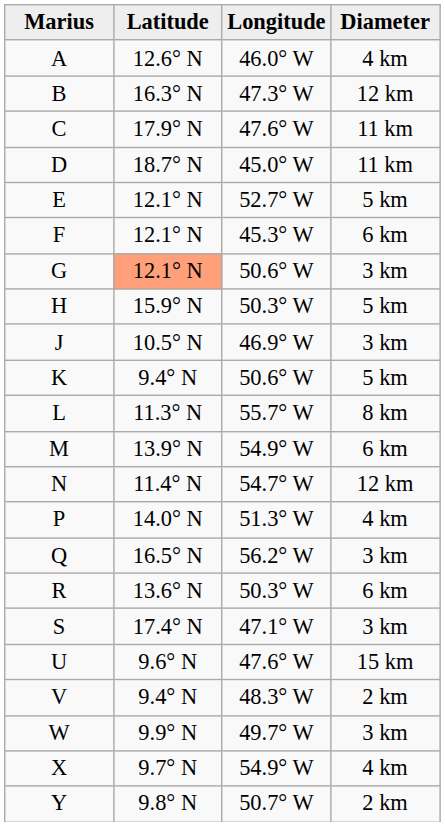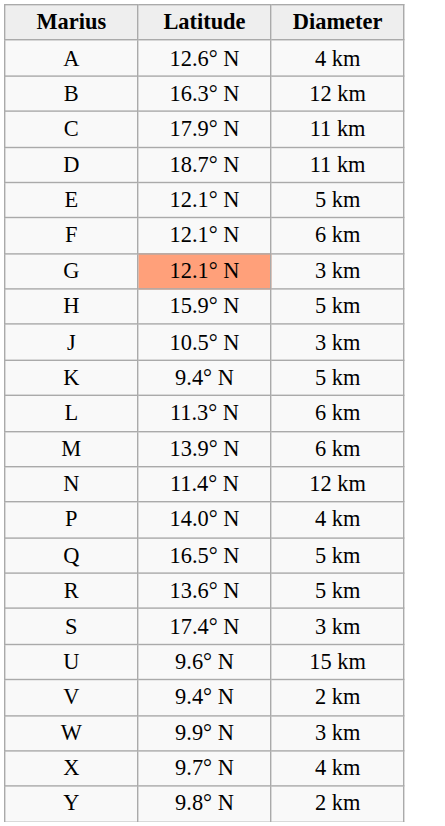- column: Longitude | 46.0° W | 47.3° W | 47.6° W | 45.0° W | 52.7° W | 45.3° W | 50.6° W | 50.3° W | 46.9° W | 50.6° W | 55.7° W | 54.9° W | 54.7° W | 51.3° W | 56.2° W | 50.3° W | 47.1° W | 47.6° W | 48.3° W | 49.7° W | 54.9° W | 50.7° W
L | Diameter: 8 km -> 6 km
Q | Diameter: 3 km -> 5 km
R | Diameter: 6 km -> 5 km
